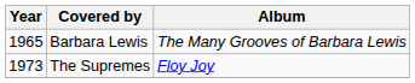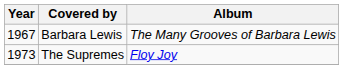Barbara Lewis | Year: 1965 -> 1967
